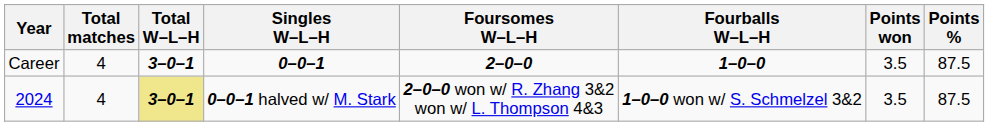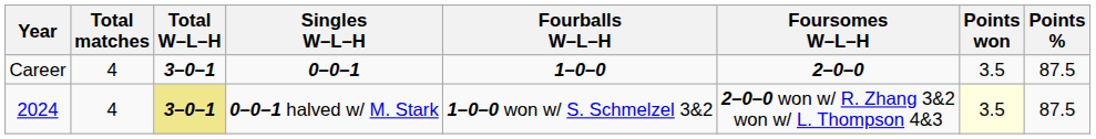columns swapped: Foursomes W–L–H <-> Fourballs W–L–H
2024 | Points won: no background -> lightyellow background
